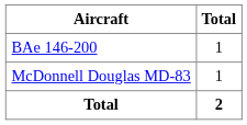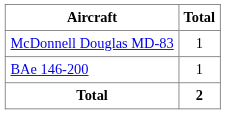rows swapped: BAe 146-200 <-> McDonnell Douglas MD-83
